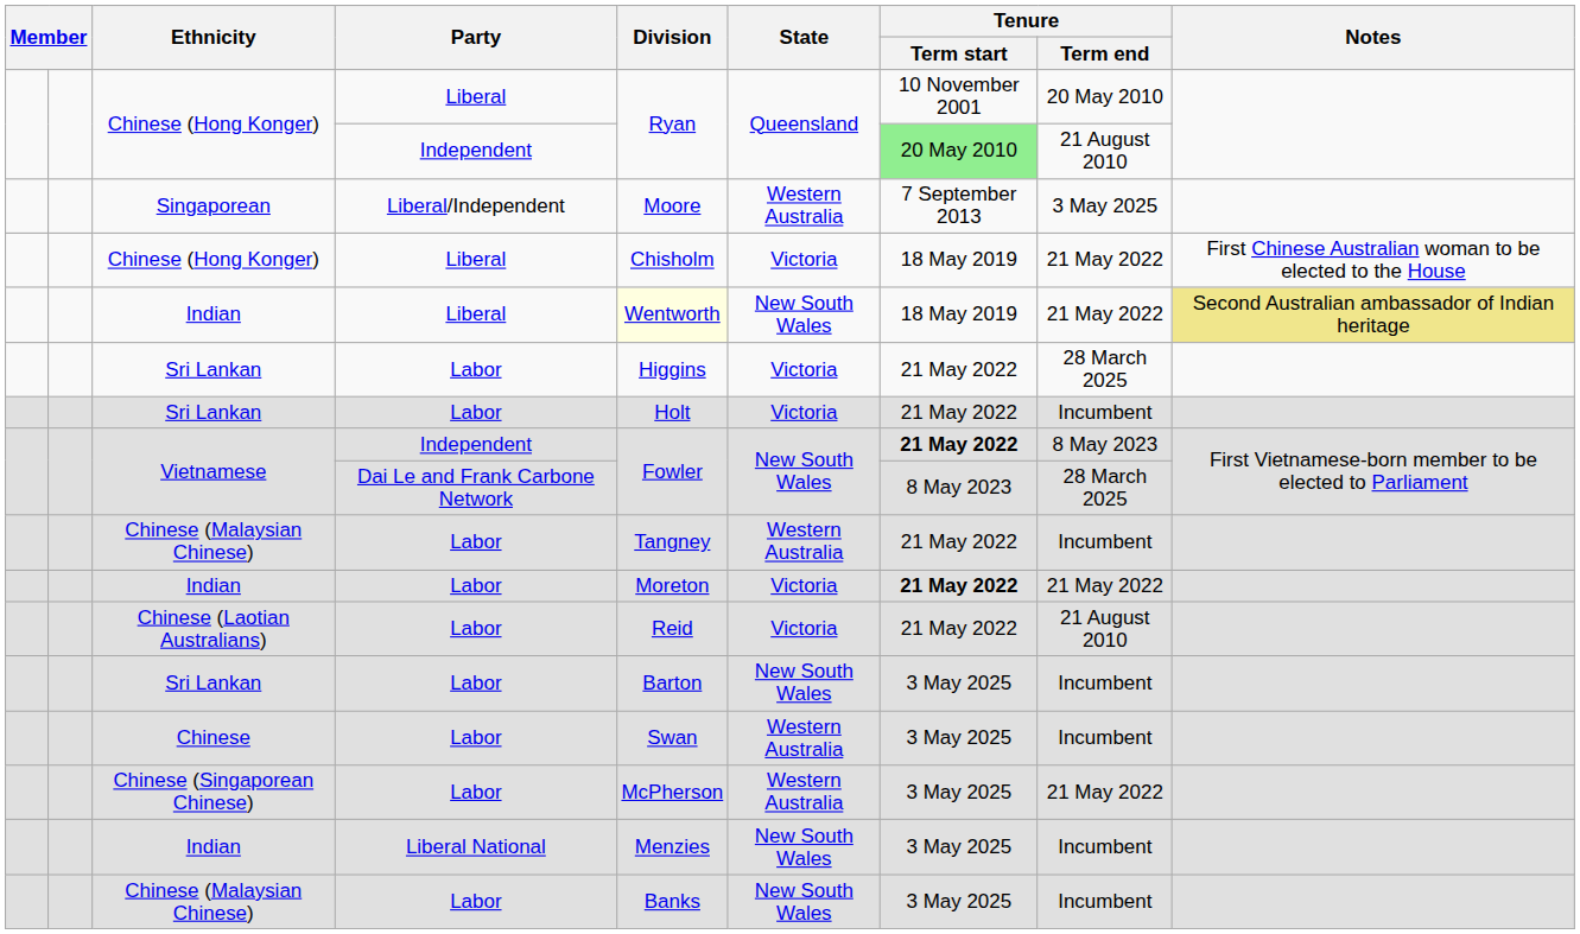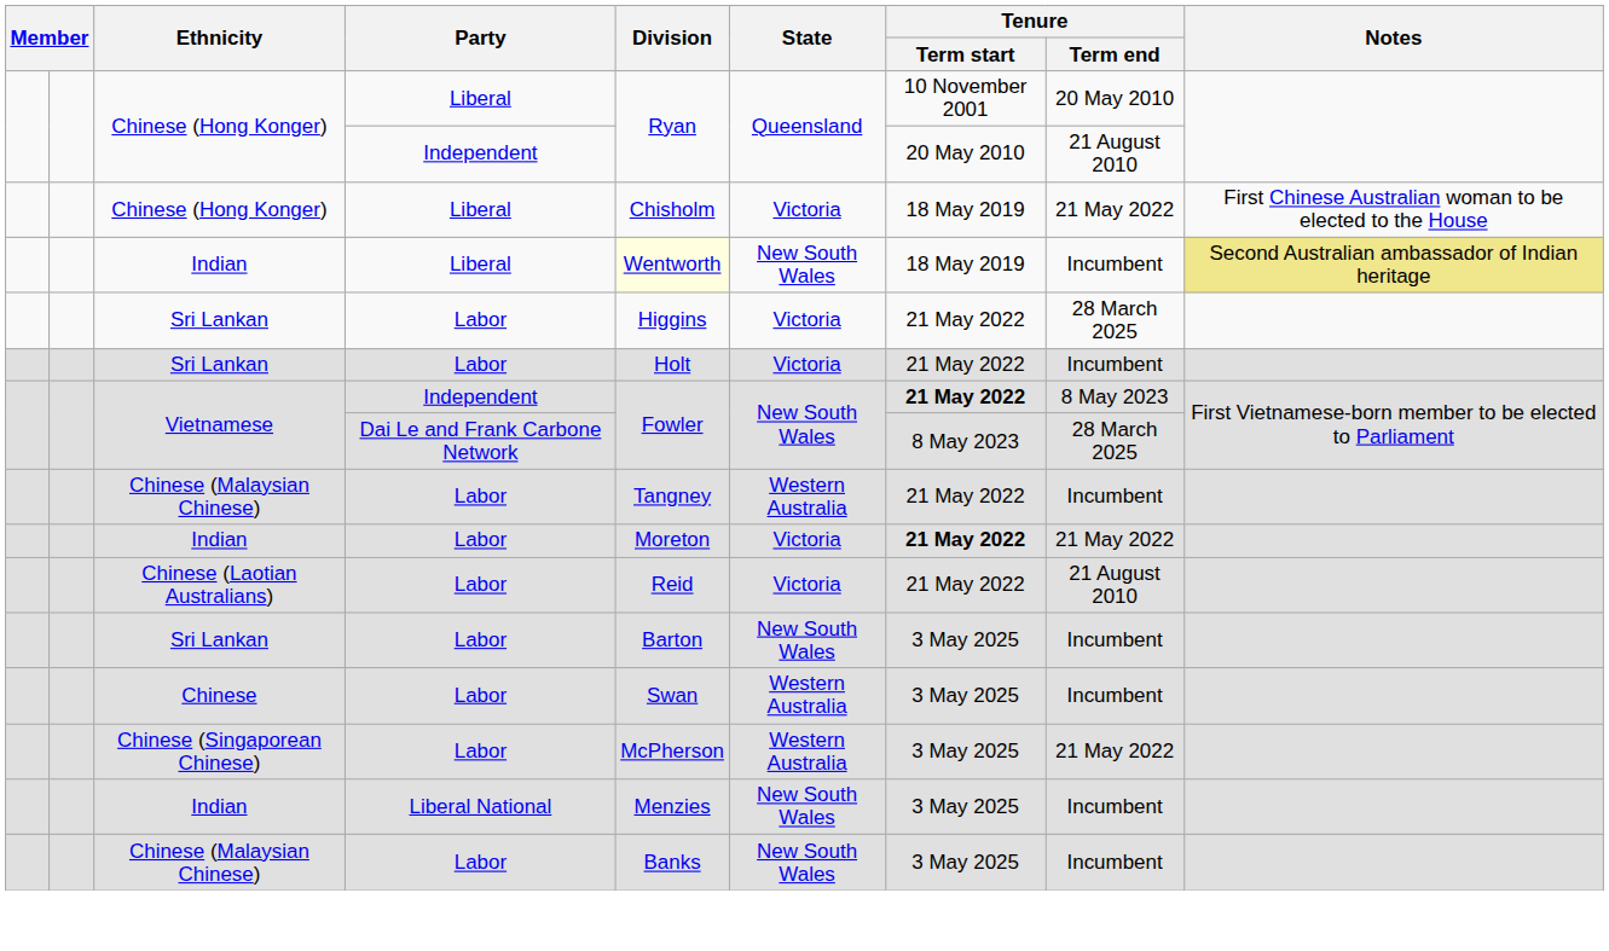Chinese (Hong Konger) / Independent | Tenure / Term start: lightgreen background -> no background
- row: Singaporean | Liberal/Independent | Moore | Western Australia | 7 September 2013 | 3 May 2025
Indian / Liberal | Tenure / Term end: 21 May 2022 -> Incumbent
